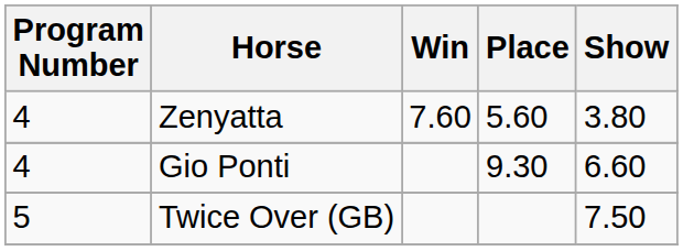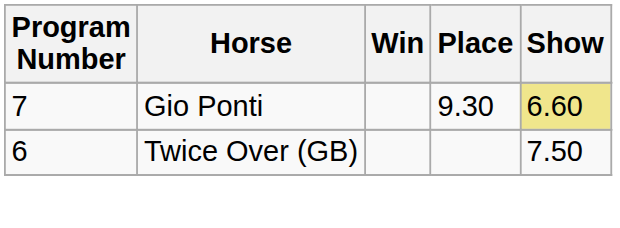- row: 4 | Zenyatta | 7.60 | 5.60 | 3.80
Gio Ponti | Program Number: 4 -> 7
Gio Ponti | Show: no background -> khaki background
Twice Over (GB) | Program Number: 5 -> 6
